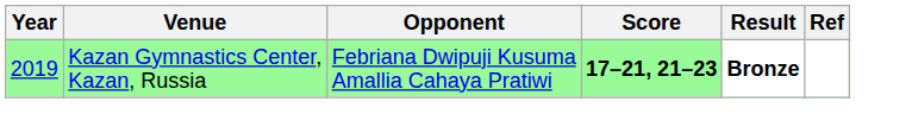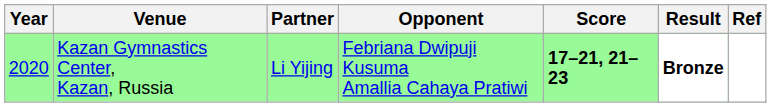+ column: Partner | Li Yijing
Kazan Gymnastics Center, Kazan, Russia | Year: 2019 -> 2020
